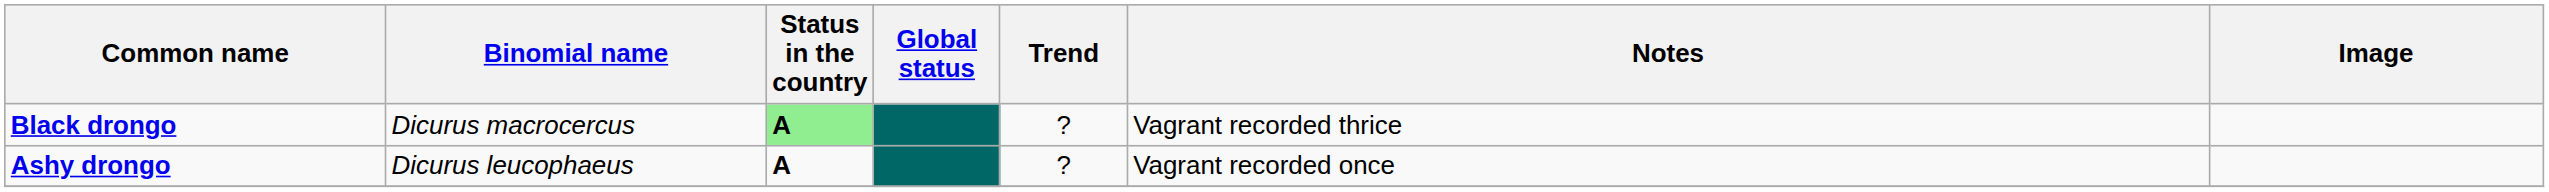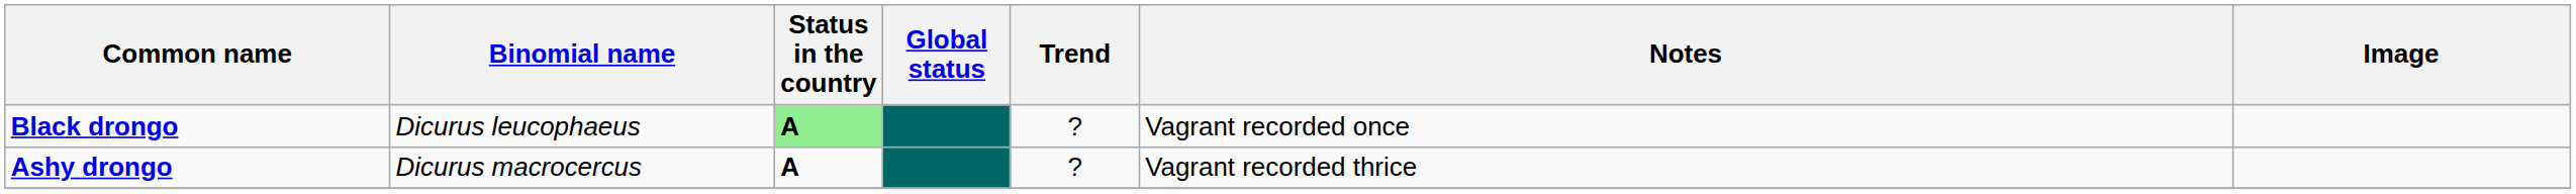Black drongo | Binomial name: Dicurus macrocercus -> Dicurus leucophaeus
Black drongo | Notes: Vagrant recorded thrice -> Vagrant recorded once
Ashy drongo | Binomial name: Dicurus leucophaeus -> Dicurus macrocercus
Ashy drongo | Notes: Vagrant recorded once -> Vagrant recorded thrice
